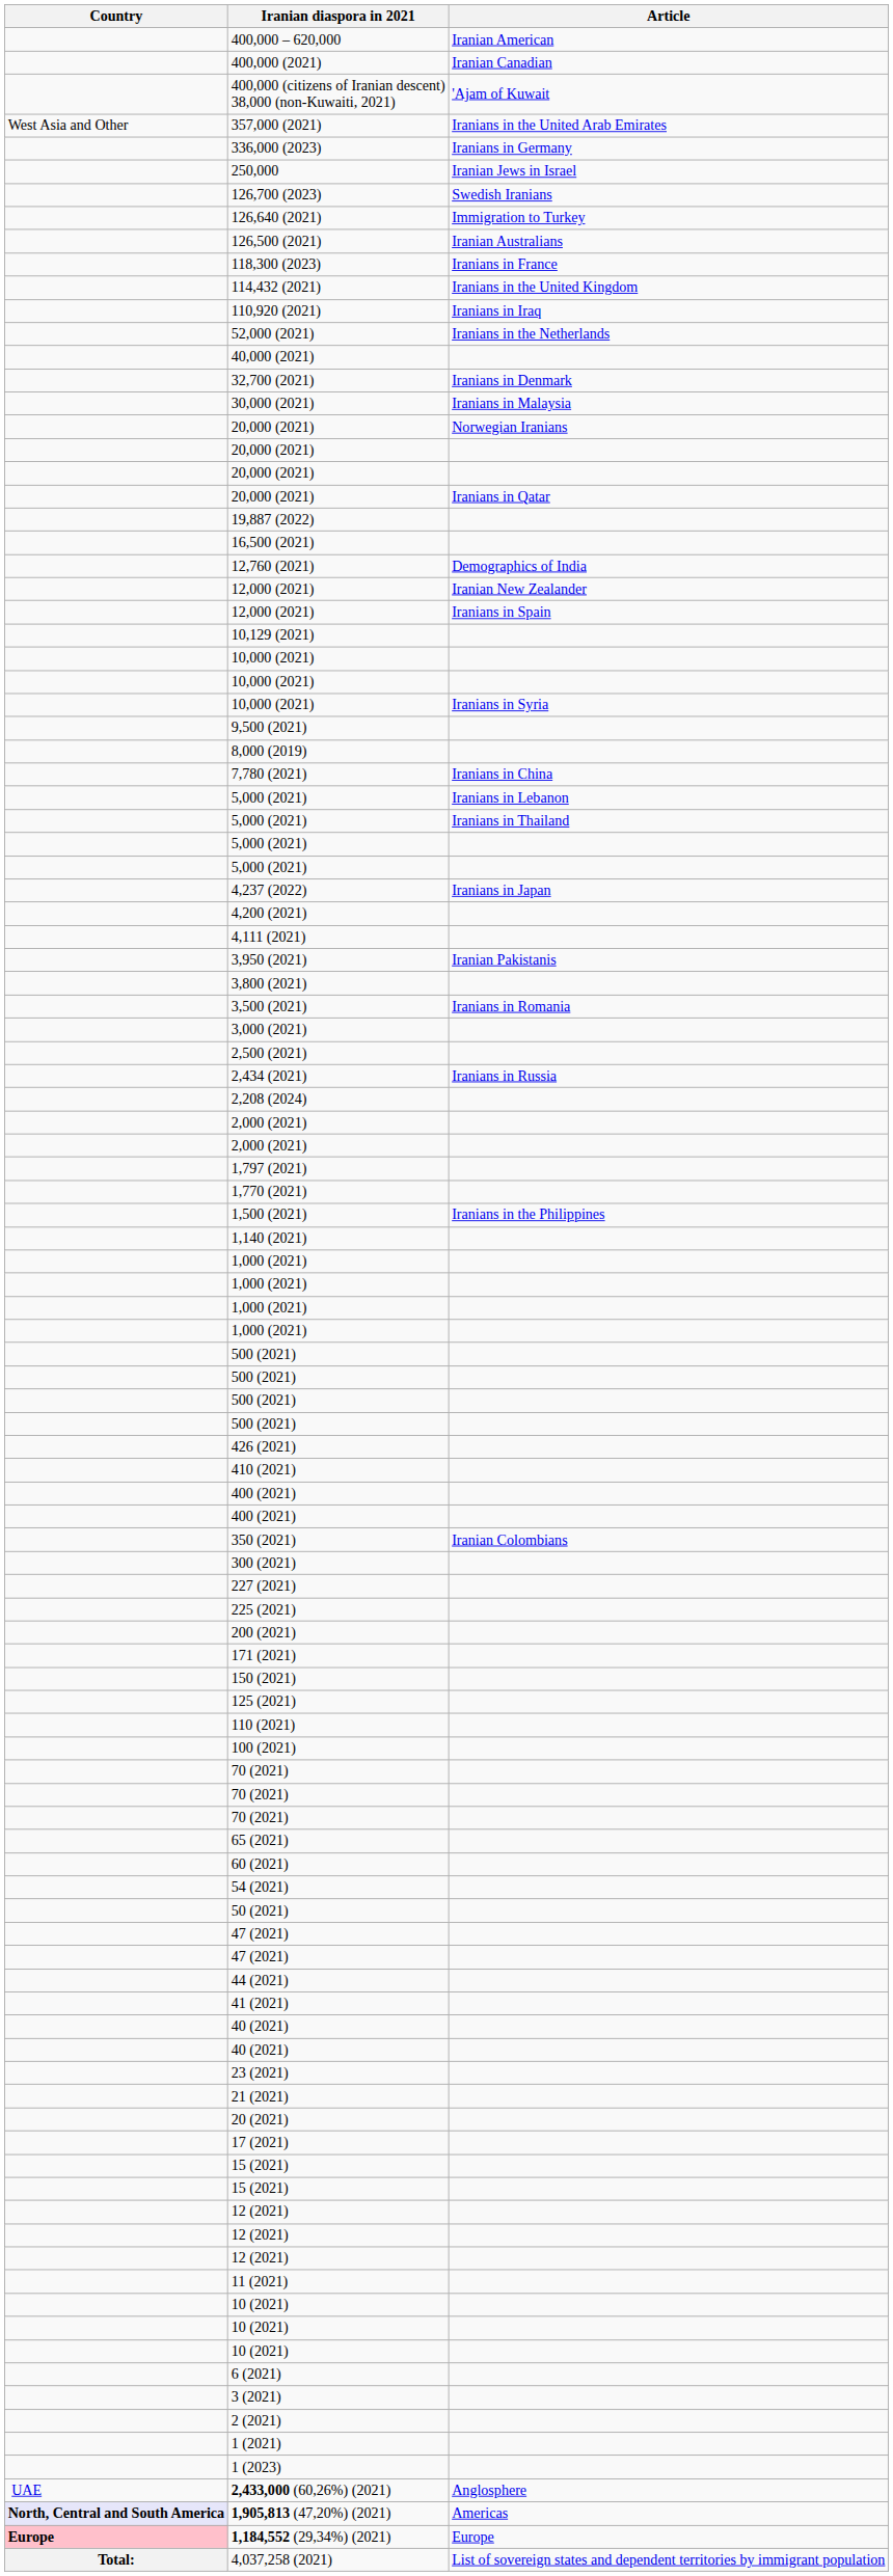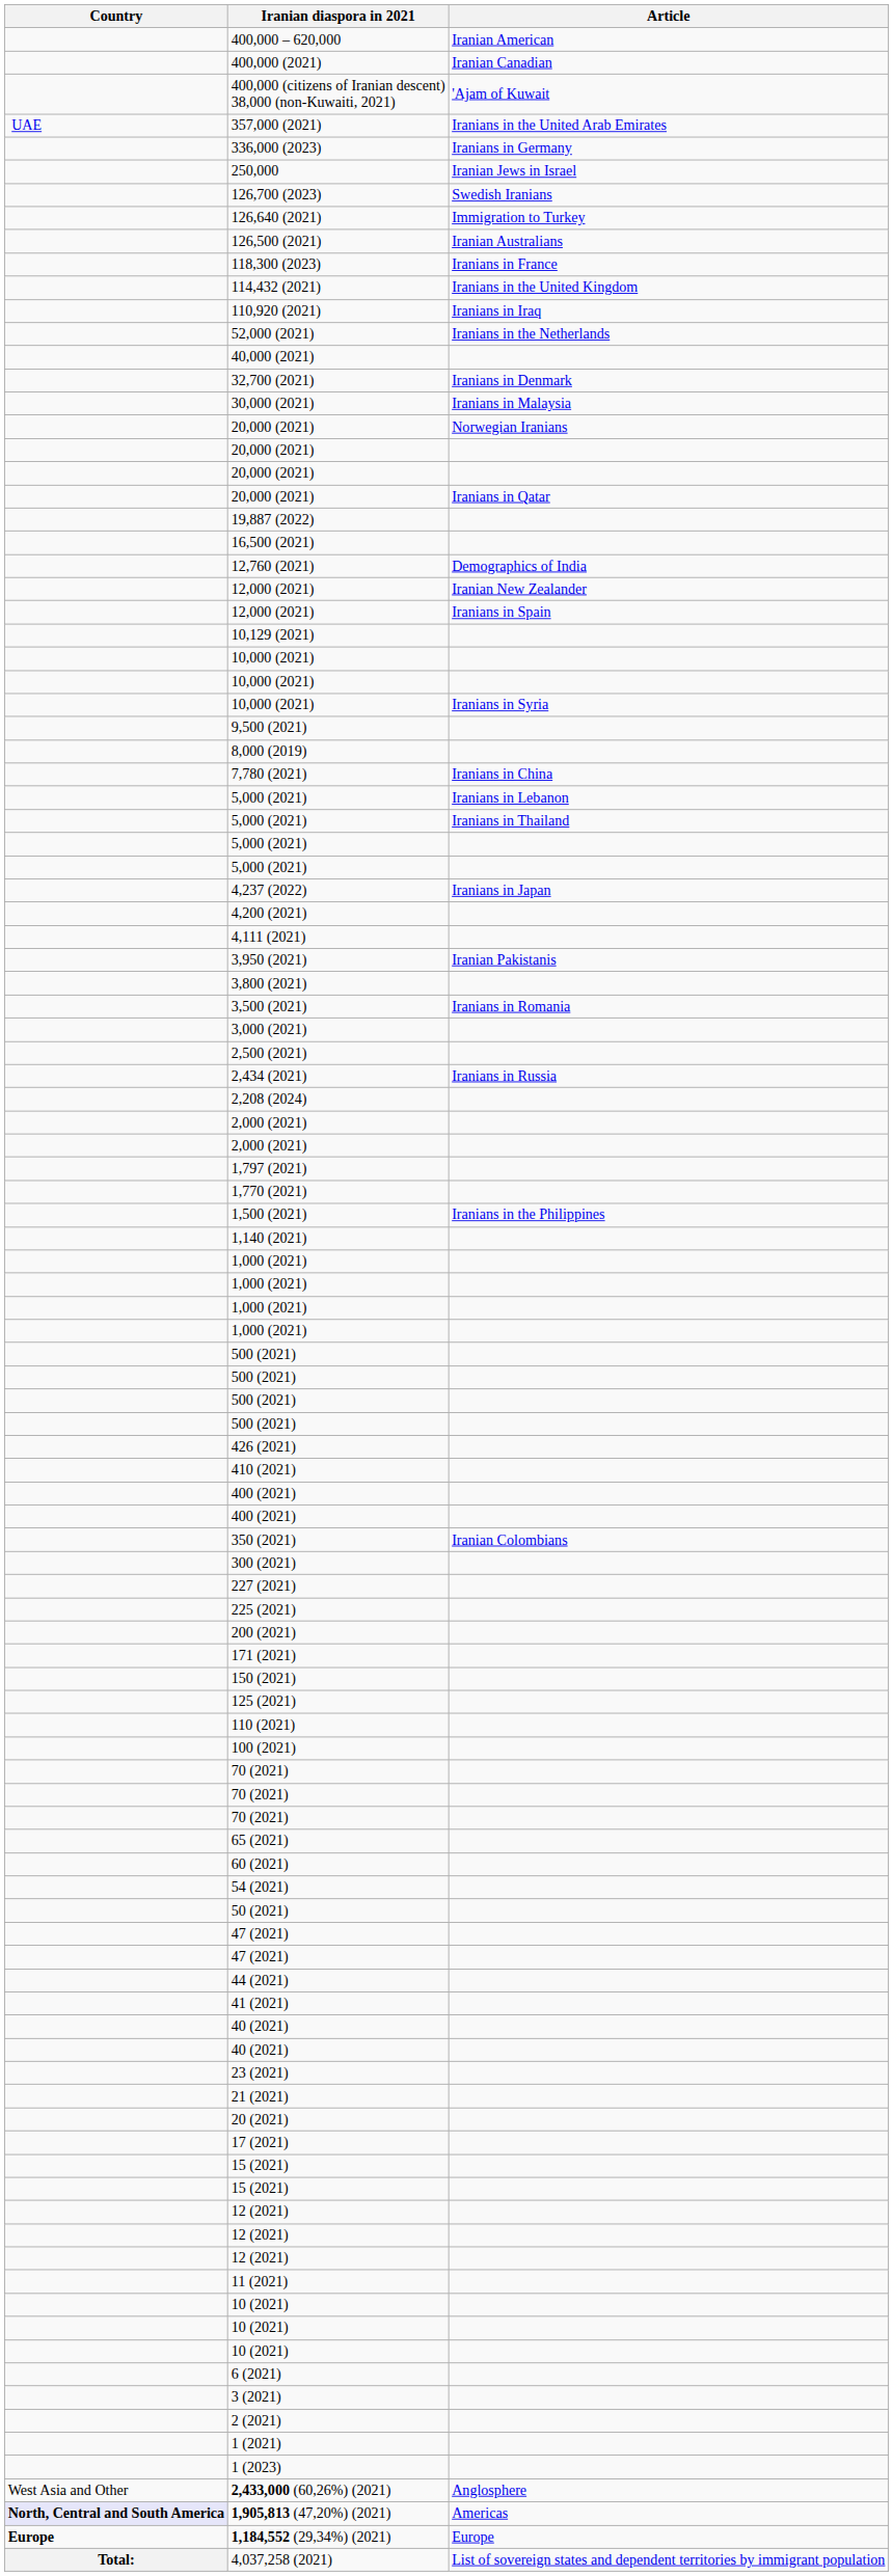357,000 (2021) | Country: West Asia and Other -> UAE
2,433,000 (60,26%) (2021) | Country: UAE -> West Asia and Other
1,184,552 (29,34%) (2021) | Country: pink background -> no background
